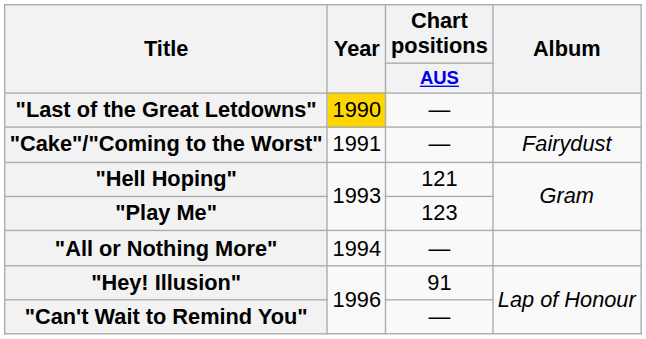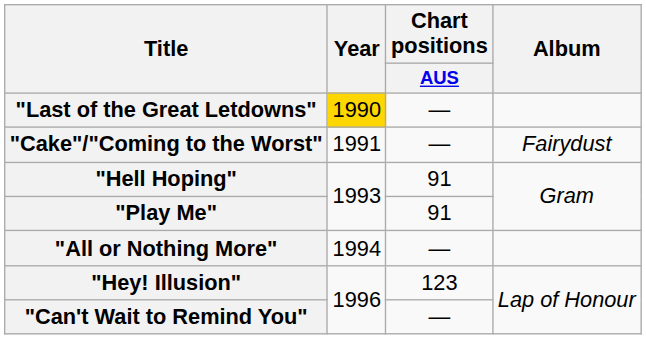"Hell Hoping" | Chart positions / AUS: 121 -> 91
"Play Me" | Chart positions / AUS: 123 -> 91
"Hey! Illusion" | Chart positions / AUS: 91 -> 123
